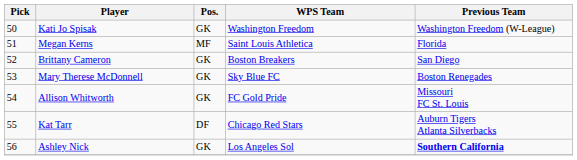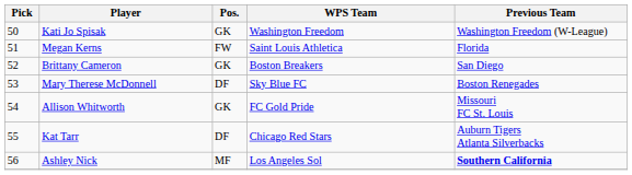Megan Kerns | Pos.: MF -> FW
Mary Therese McDonnell | Pos.: GK -> DF
Ashley Nick | Pos.: GK -> MF
